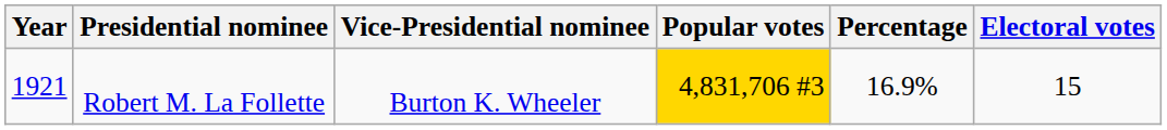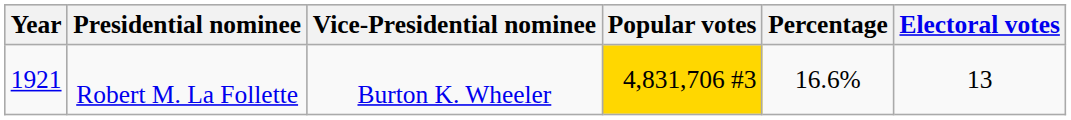Robert M. La Follette | Percentage: 16.9% -> 16.6%
Robert M. La Follette | Electoral votes: 15 -> 13
